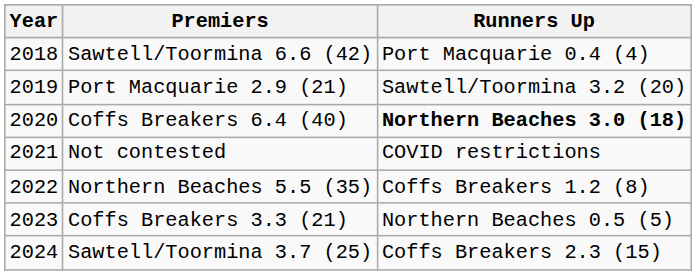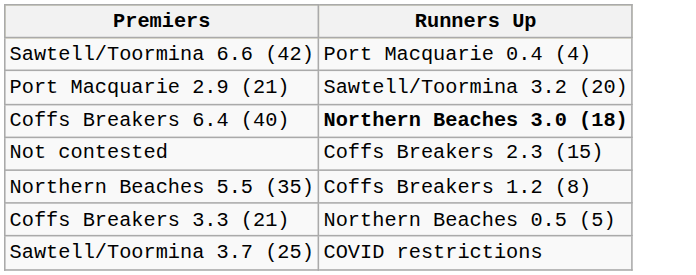- column: Year | 2018 | 2019 | 2020 | 2021 | 2022 | 2023 | 2024
Not contested | Runners Up: COVID restrictions -> Coffs Breakers 2.3 (15)
Sawtell/Toormina 3.7 (25) | Runners Up: Coffs Breakers 2.3 (15) -> COVID restrictions
